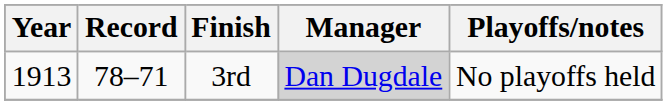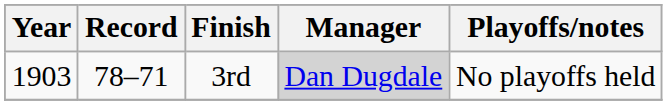3rd | Year: 1913 -> 1903
